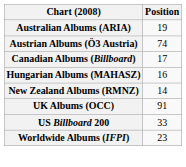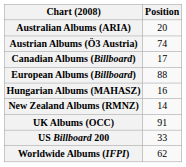Australian Albums (ARIA) | Position: 19 -> 20
+ row: European Albums (Billboard) | 88
Worldwide Albums (IFPI) | Position: 23 -> 62
